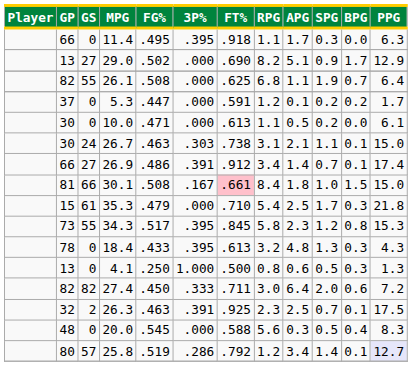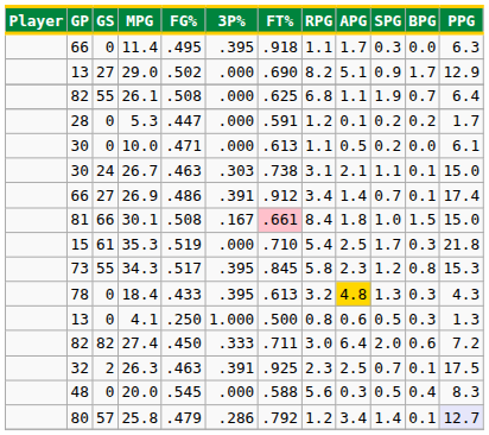5.3 | GP: 37 -> 28
35.3 | FG%: .479 -> .519
18.4 | APG: no background -> gold background
25.8 | FG%: .519 -> .479
